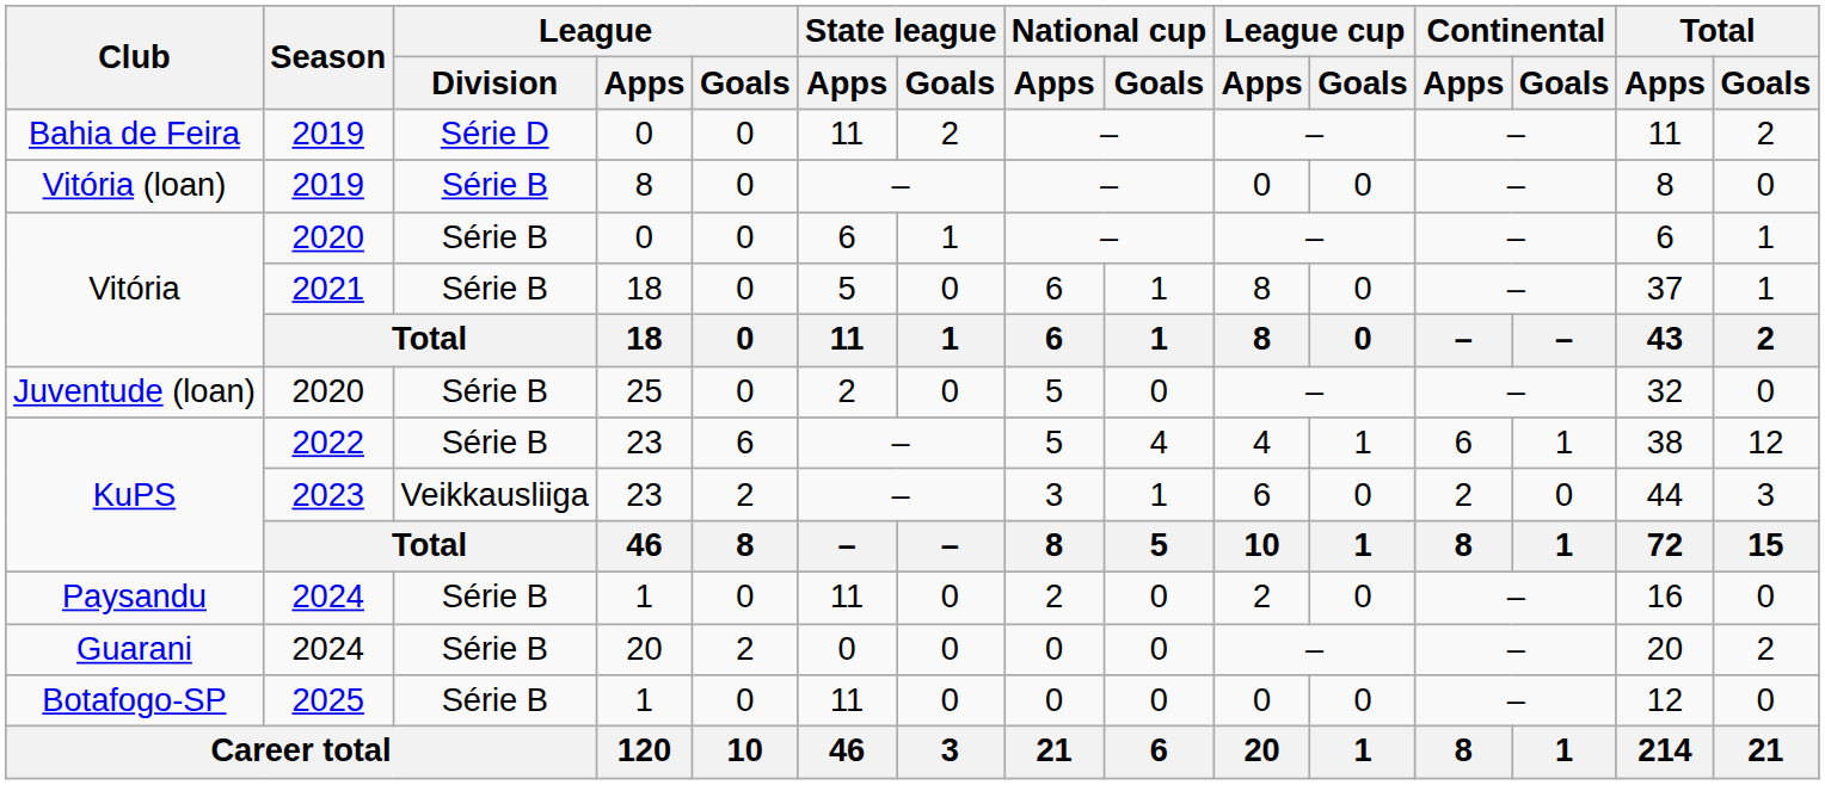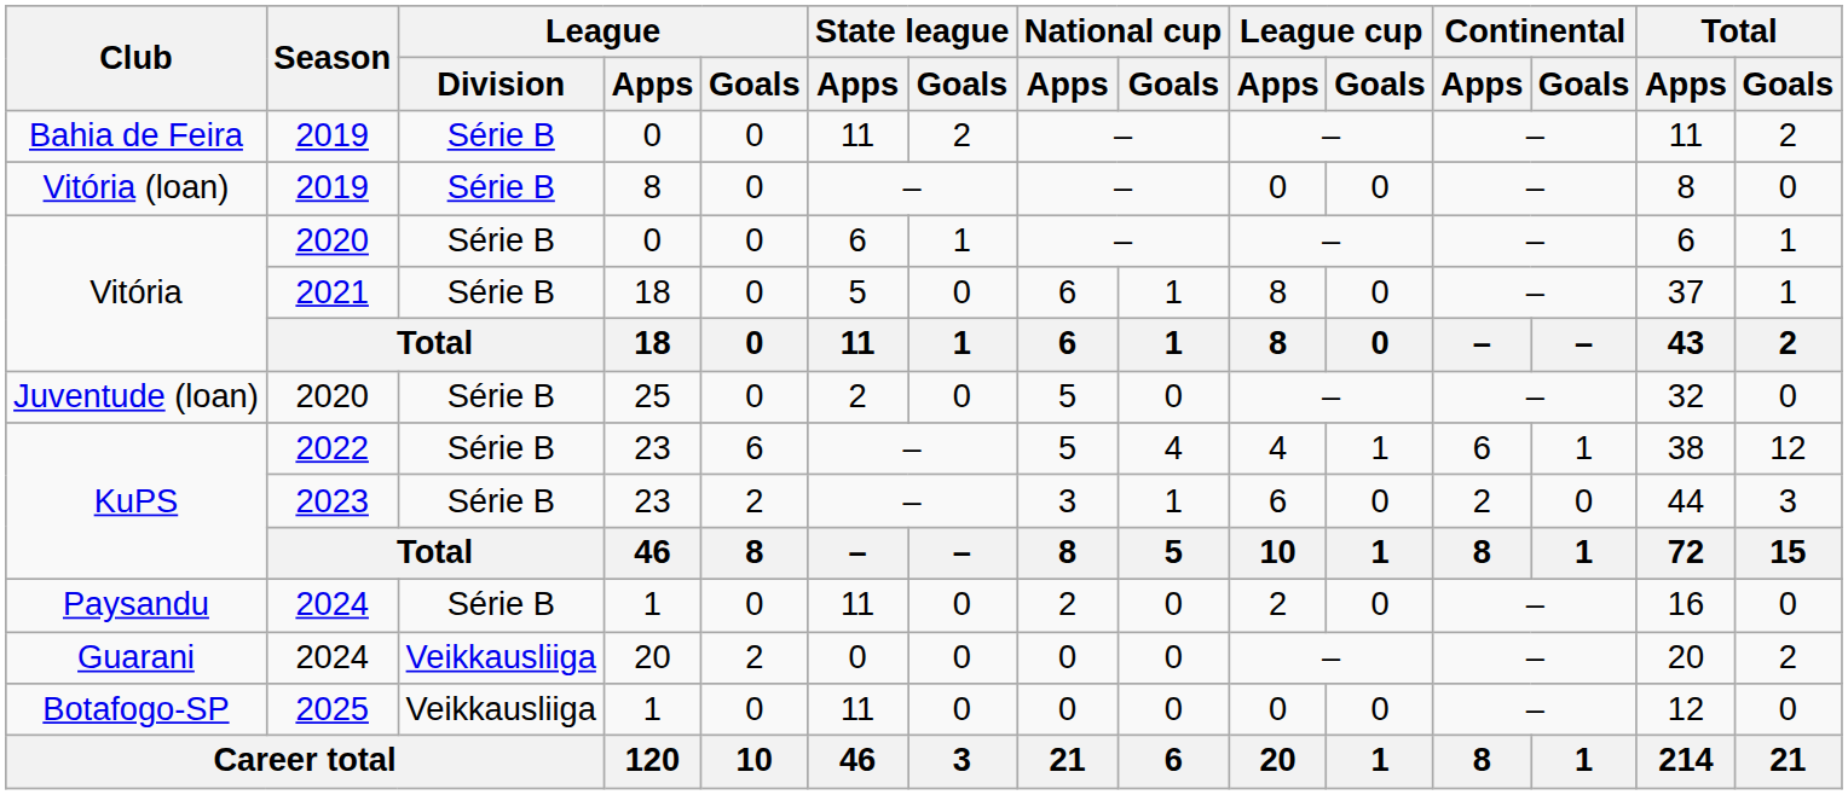Bahia de Feira | League / Division: Série D -> Série B
KuPS / 2023 | League / Division: Veikkausliiga -> Série B
Guarani | League / Division: Série B -> Veikkausliiga
Botafogo-SP | League / Division: Série B -> Veikkausliiga
